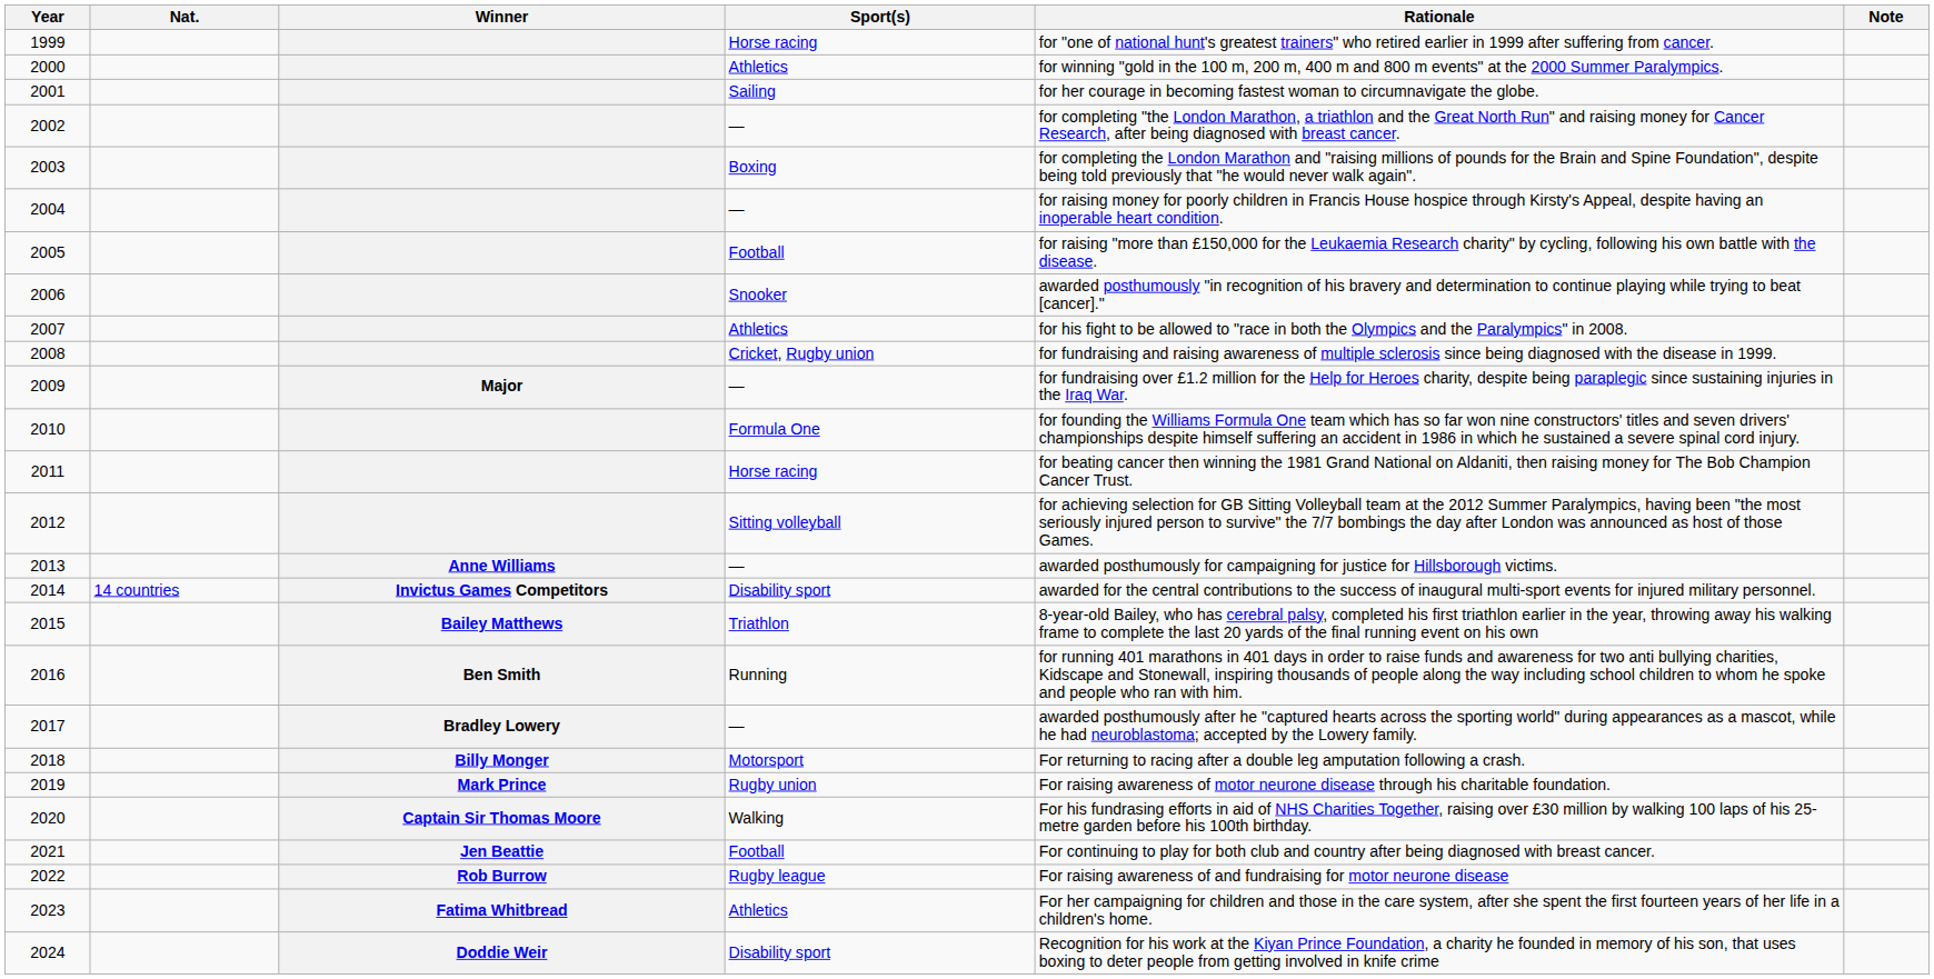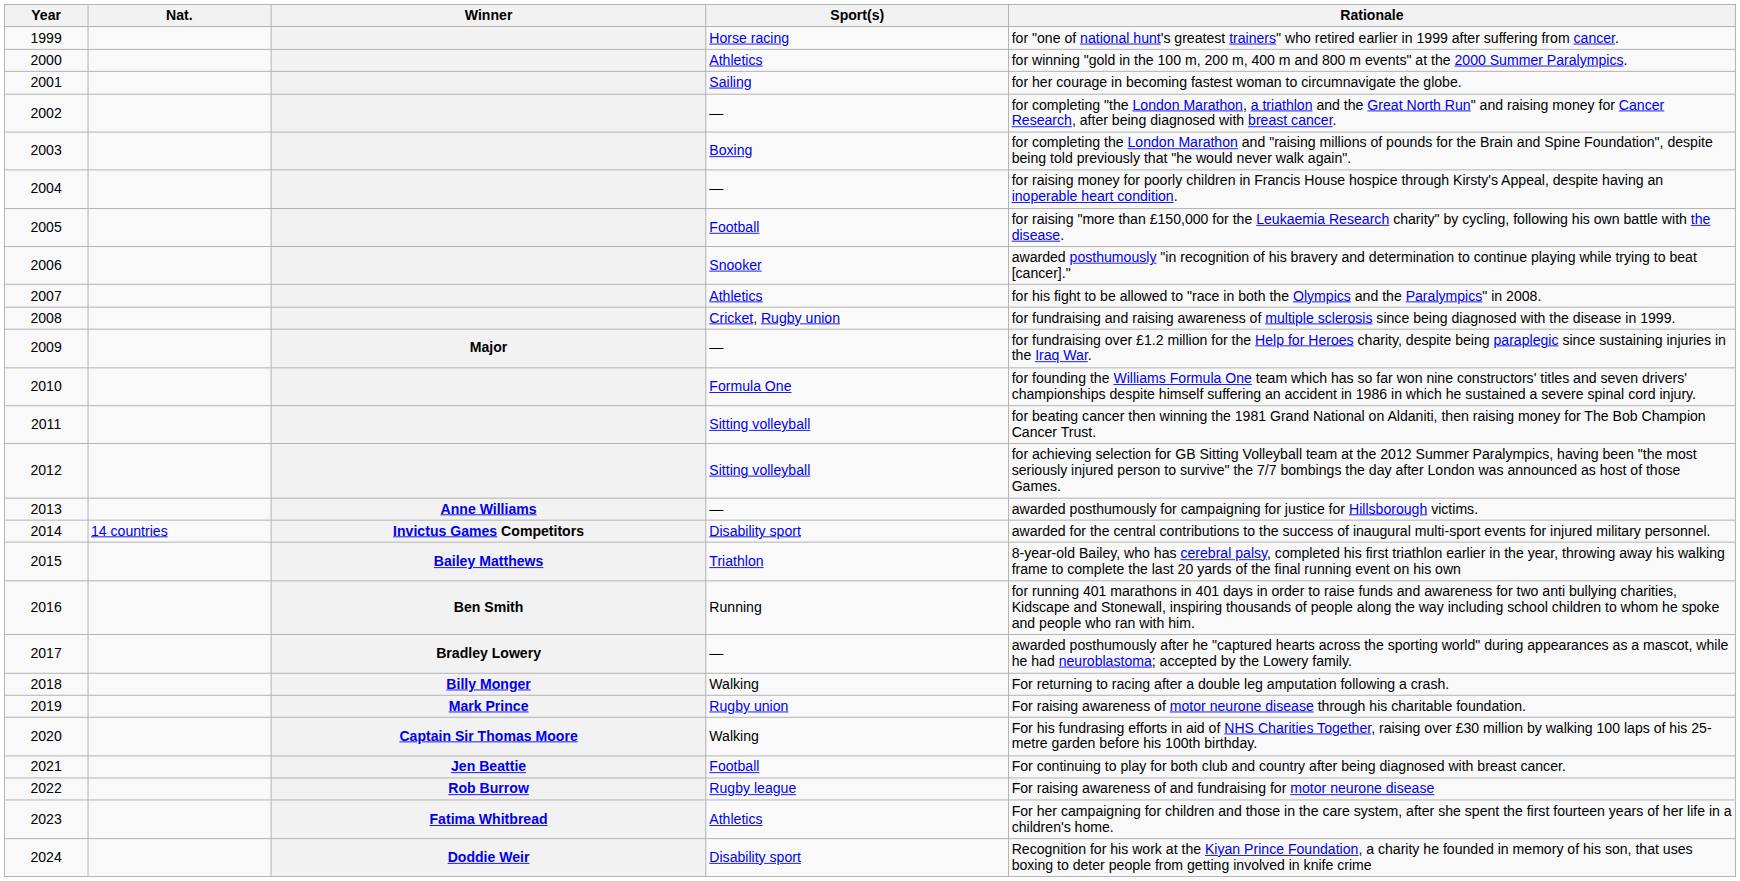- column: Note
2011 | Sport(s): Horse racing -> Sitting volleyball
2018 | Sport(s): Motorsport -> Walking
